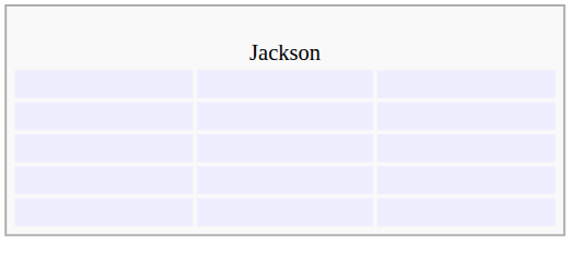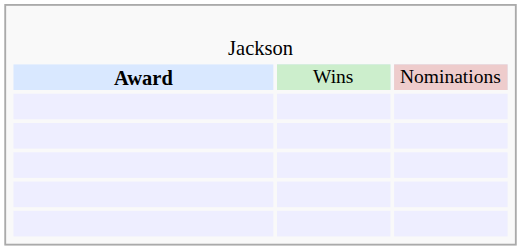+ row: Award | Wins | Nominations
